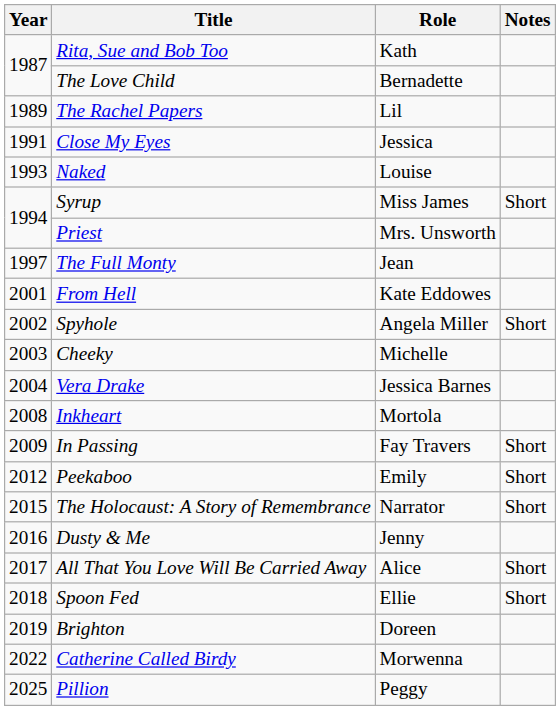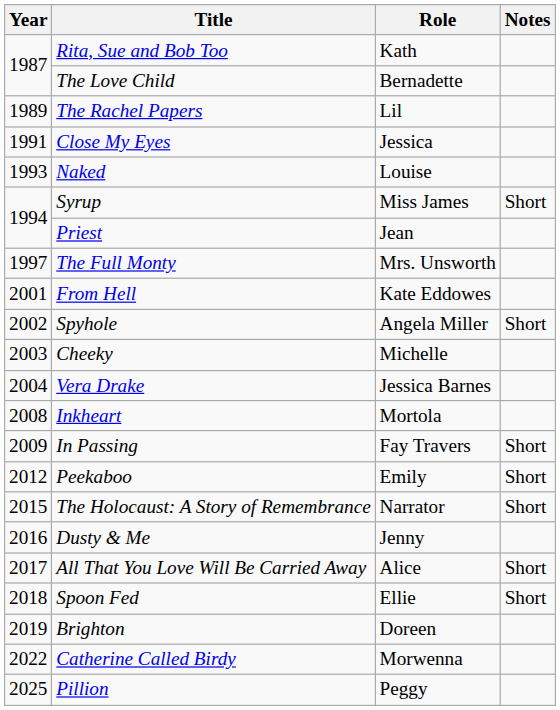Priest | Role: Mrs. Unsworth -> Jean
The Full Monty | Role: Jean -> Mrs. Unsworth
